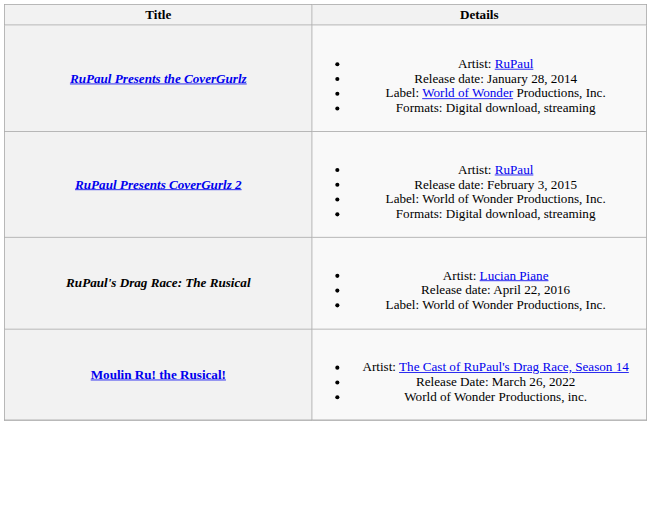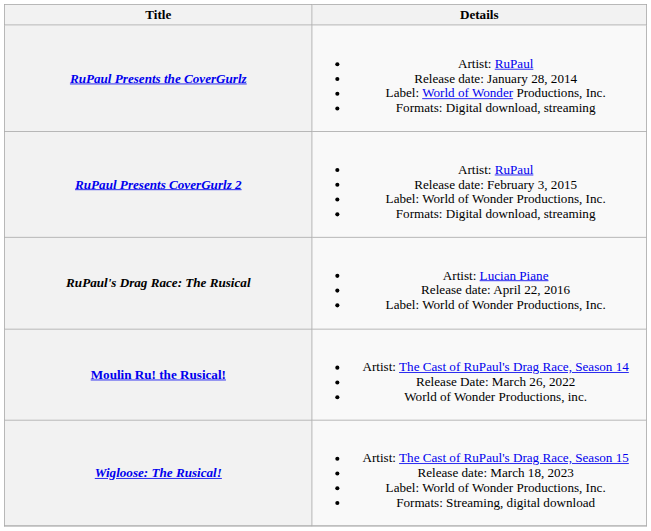+ row: Wigloose: The Rusical! | Artist: The Cast of RuPaul's Drag Race, Season 15 Release date: March 18, 2023 Label: World of Wonder Productions, Inc. Formats: Streaming, digital download
